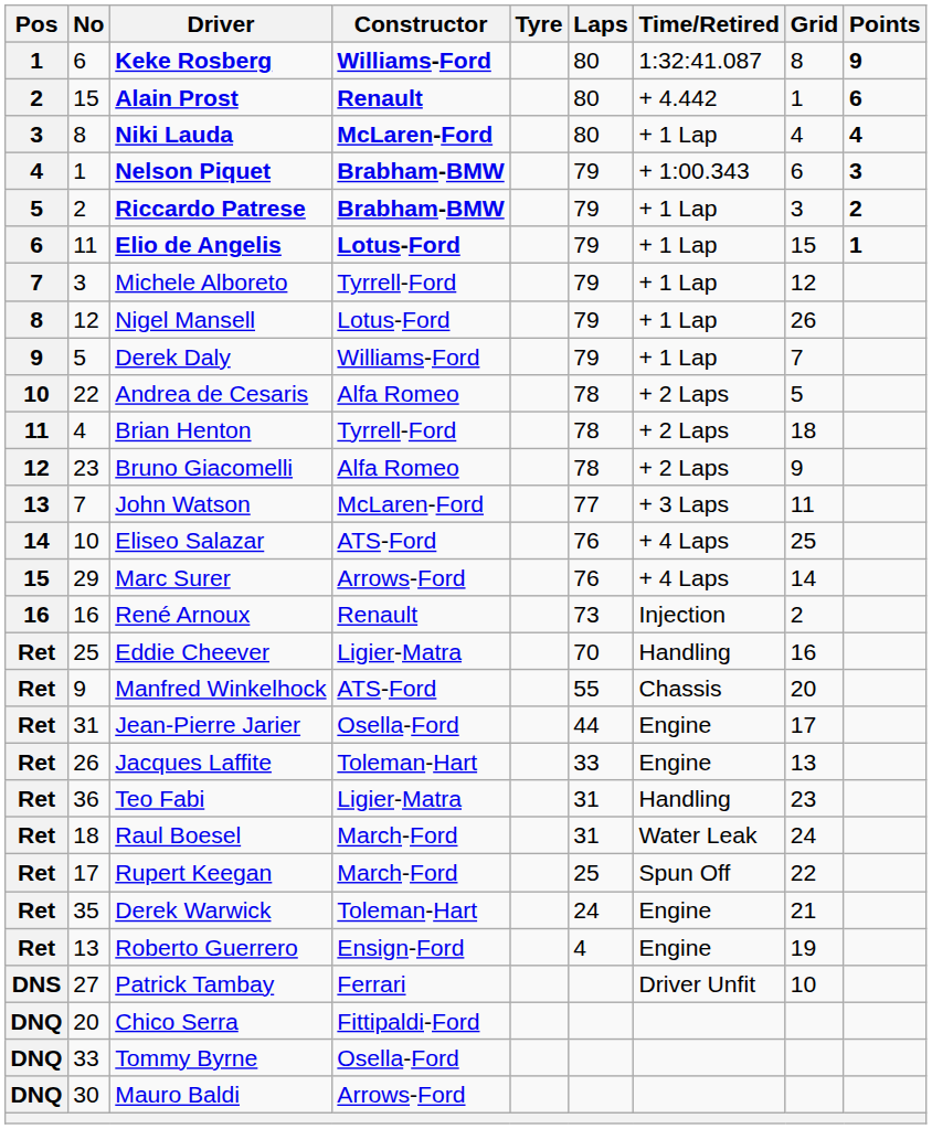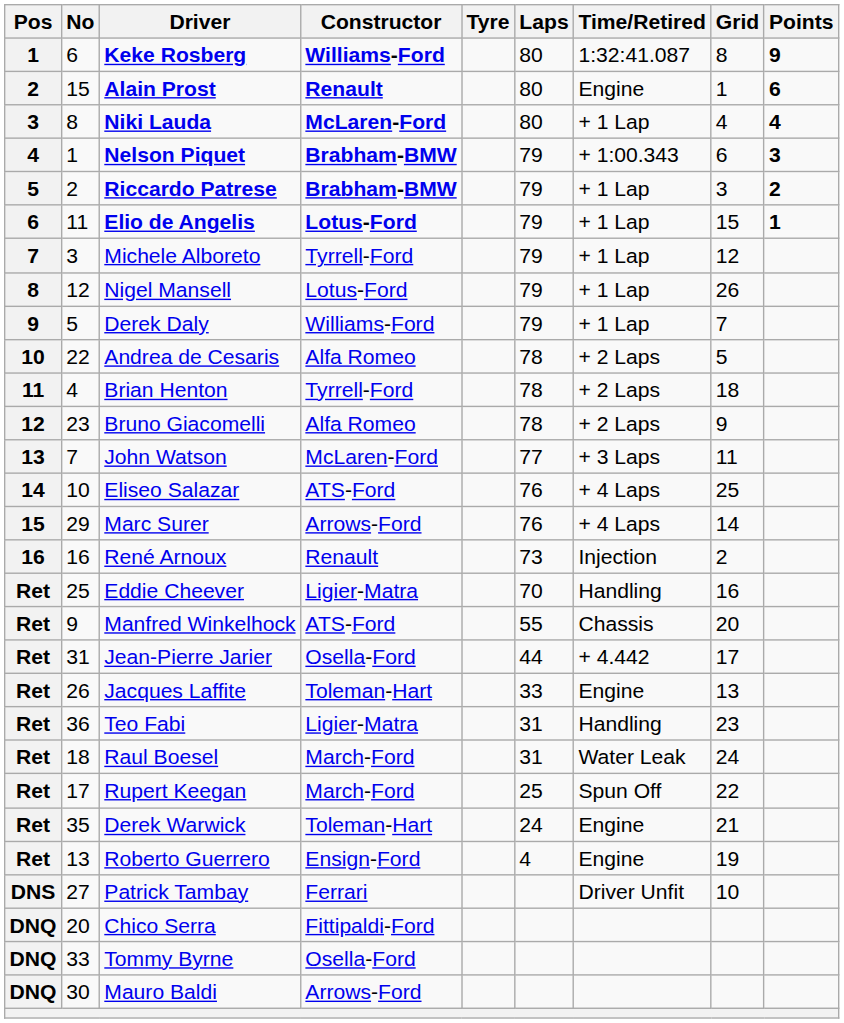Alain Prost | Time/Retired: + 4.442 -> Engine
Jean-Pierre Jarier | Time/Retired: Engine -> + 4.442
